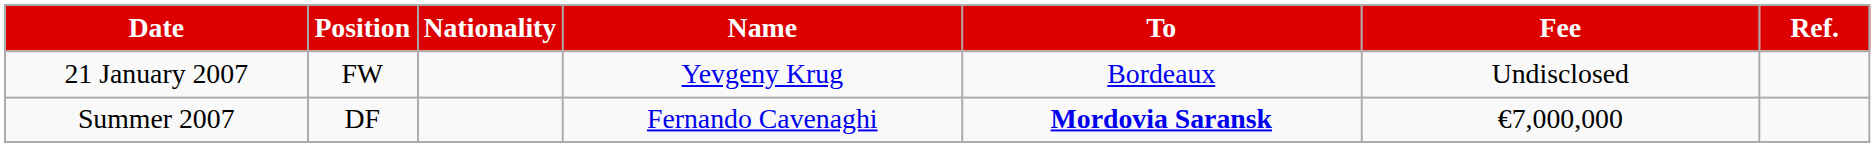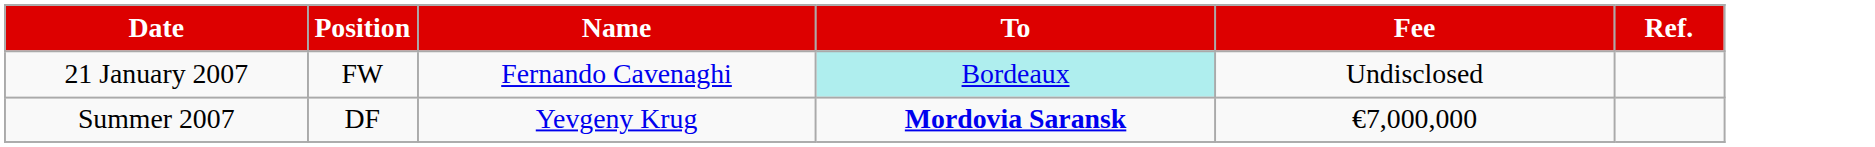- column: Nationality
21 January 2007 | Name: Yevgeny Krug -> Fernando Cavenaghi
21 January 2007 | To: no background -> paleturquoise background
Summer 2007 | Name: Fernando Cavenaghi -> Yevgeny Krug
